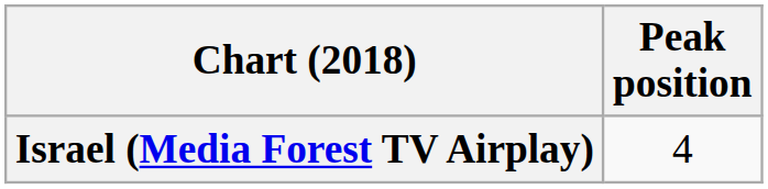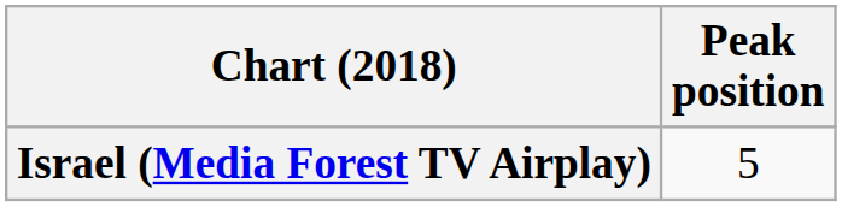Israel (Media Forest TV Airplay) | Peak position: 4 -> 5
